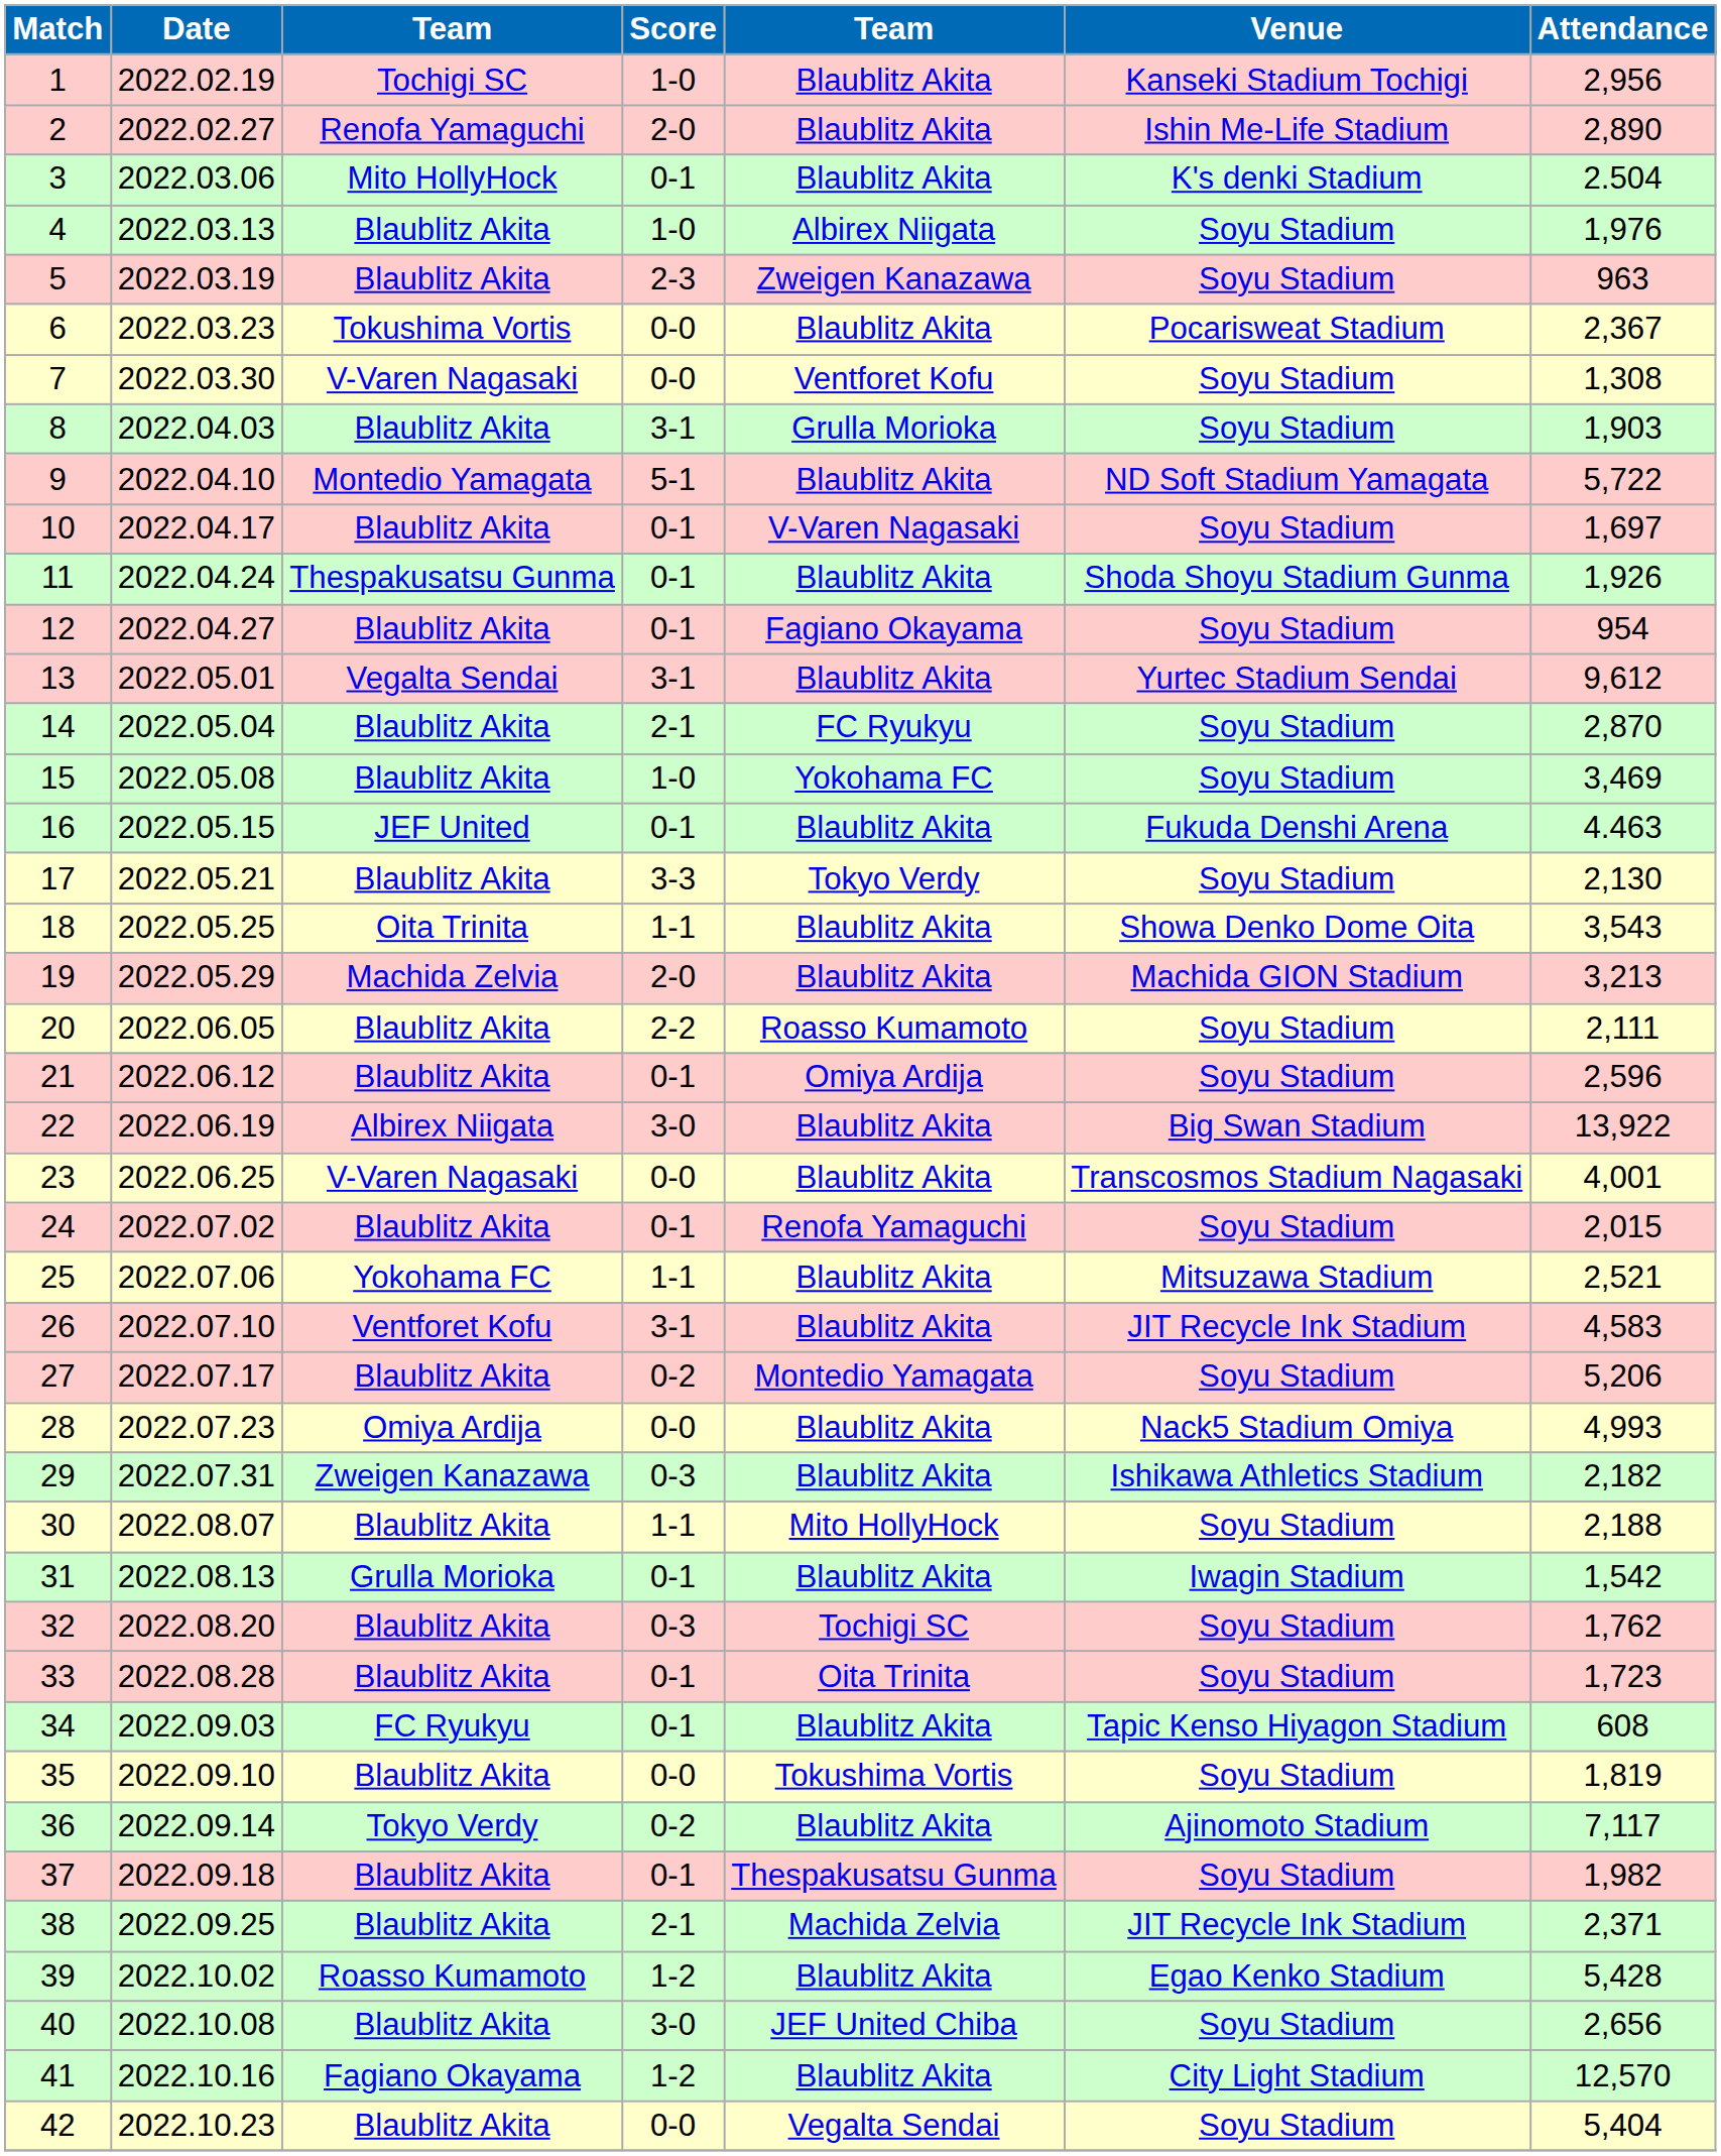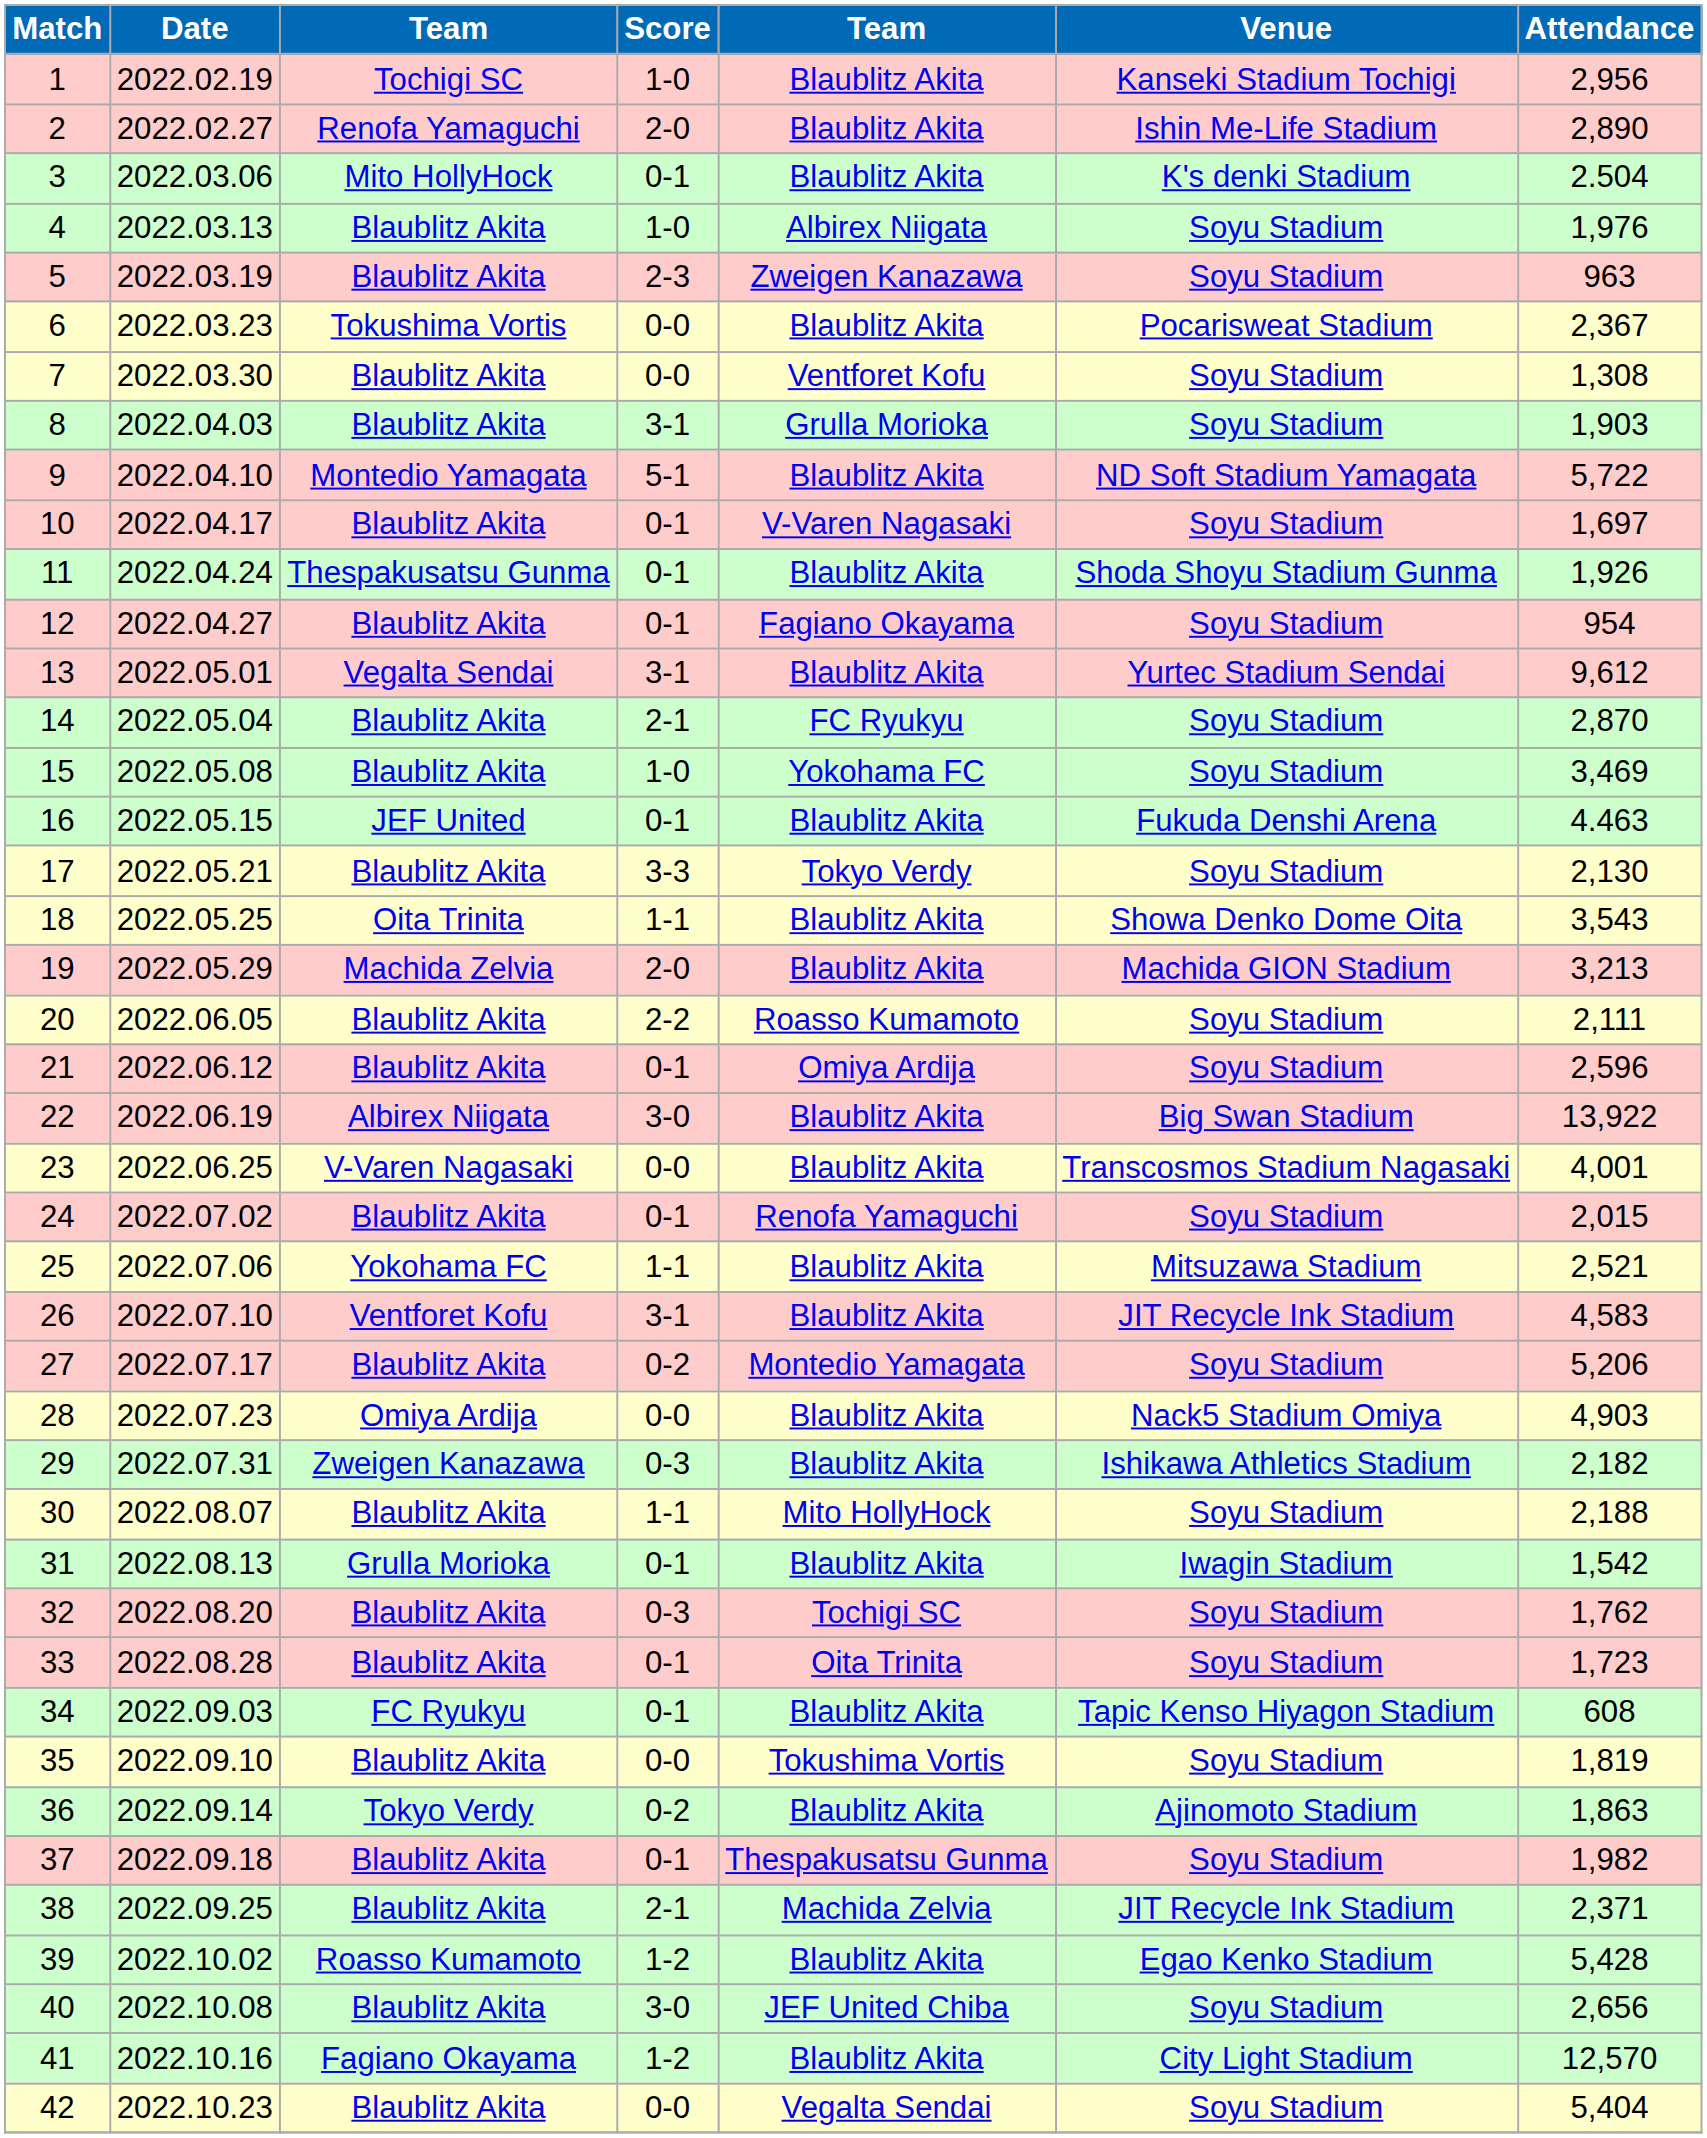7 | column 3: V-Varen Nagasaki -> Blaublitz Akita
28 | column 7: 4,993 -> 4,903
36 | column 7: 7,117 -> 1,863
